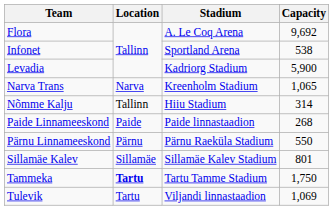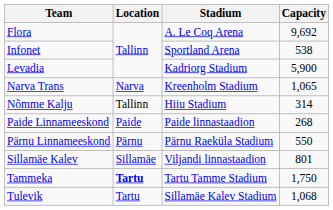Sillamäe Kalev | Stadium: Sillamäe Kalev Stadium -> Viljandi linnastaadion
Tulevik | Stadium: Viljandi linnastaadion -> Sillamäe Kalev Stadium
Tulevik | Capacity: 1,069 -> 1,068
